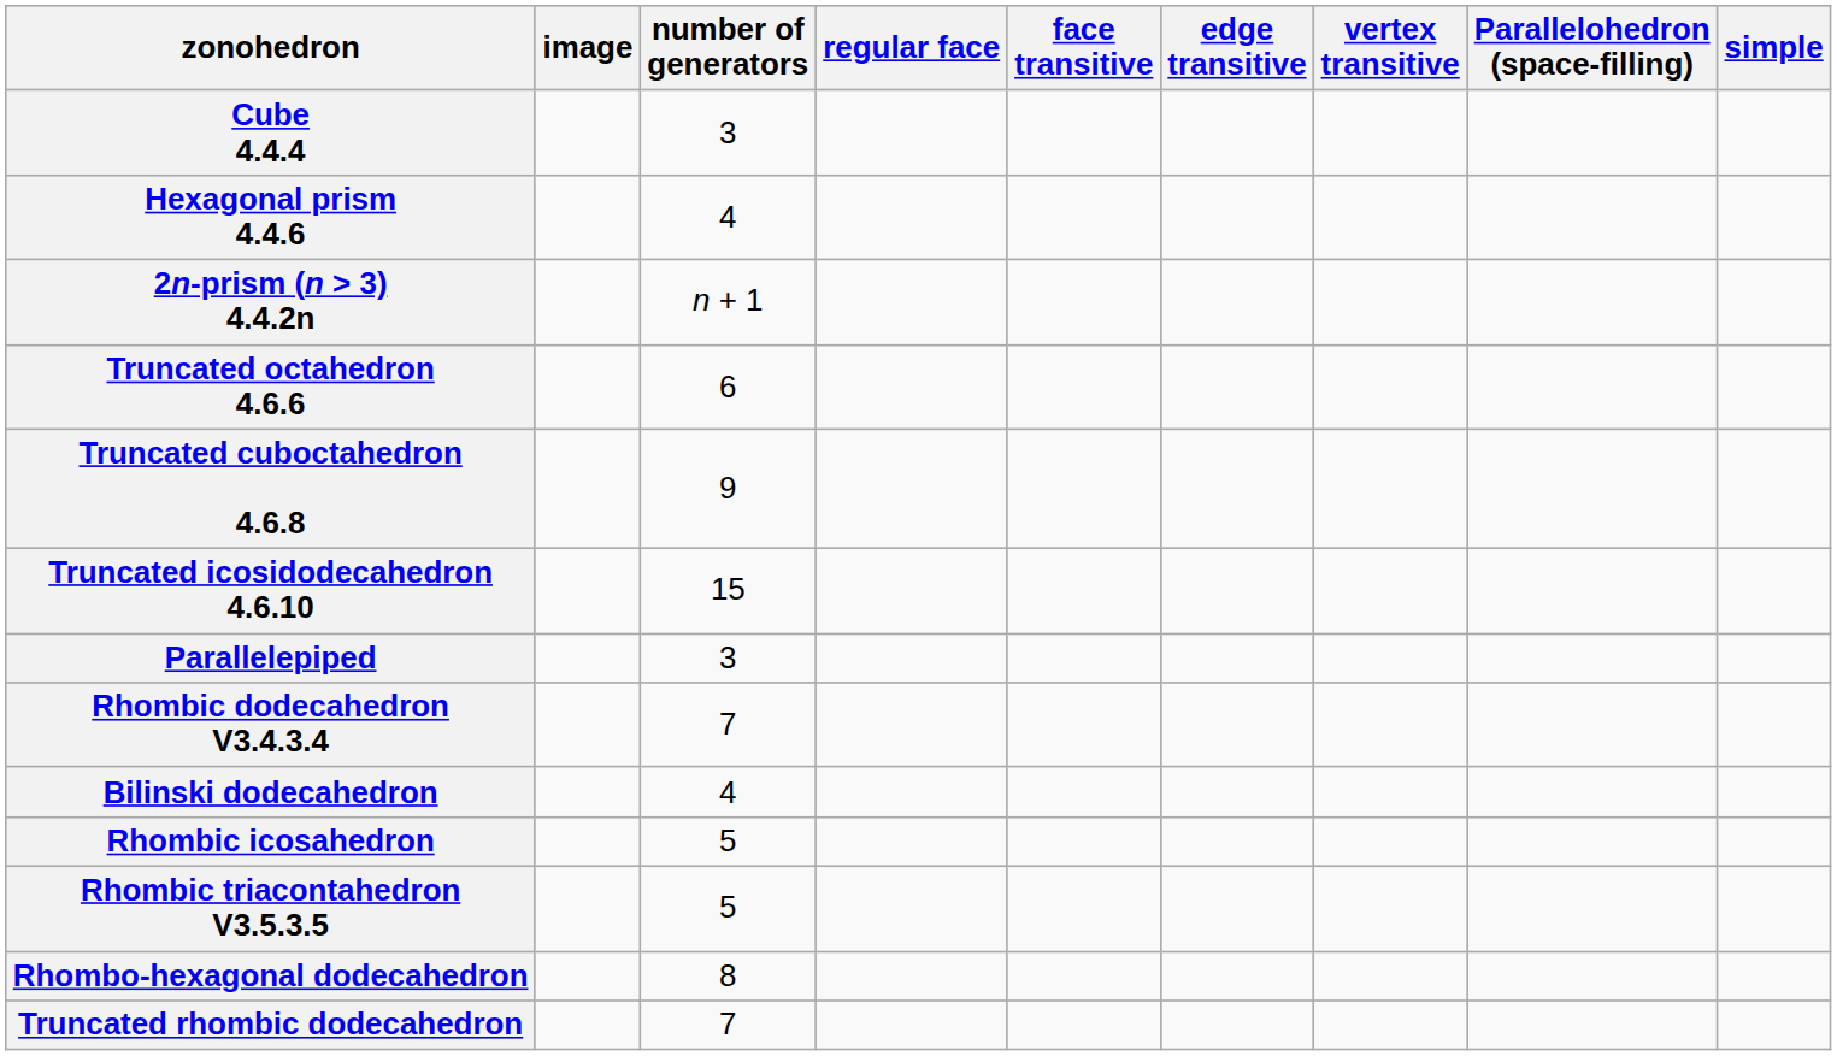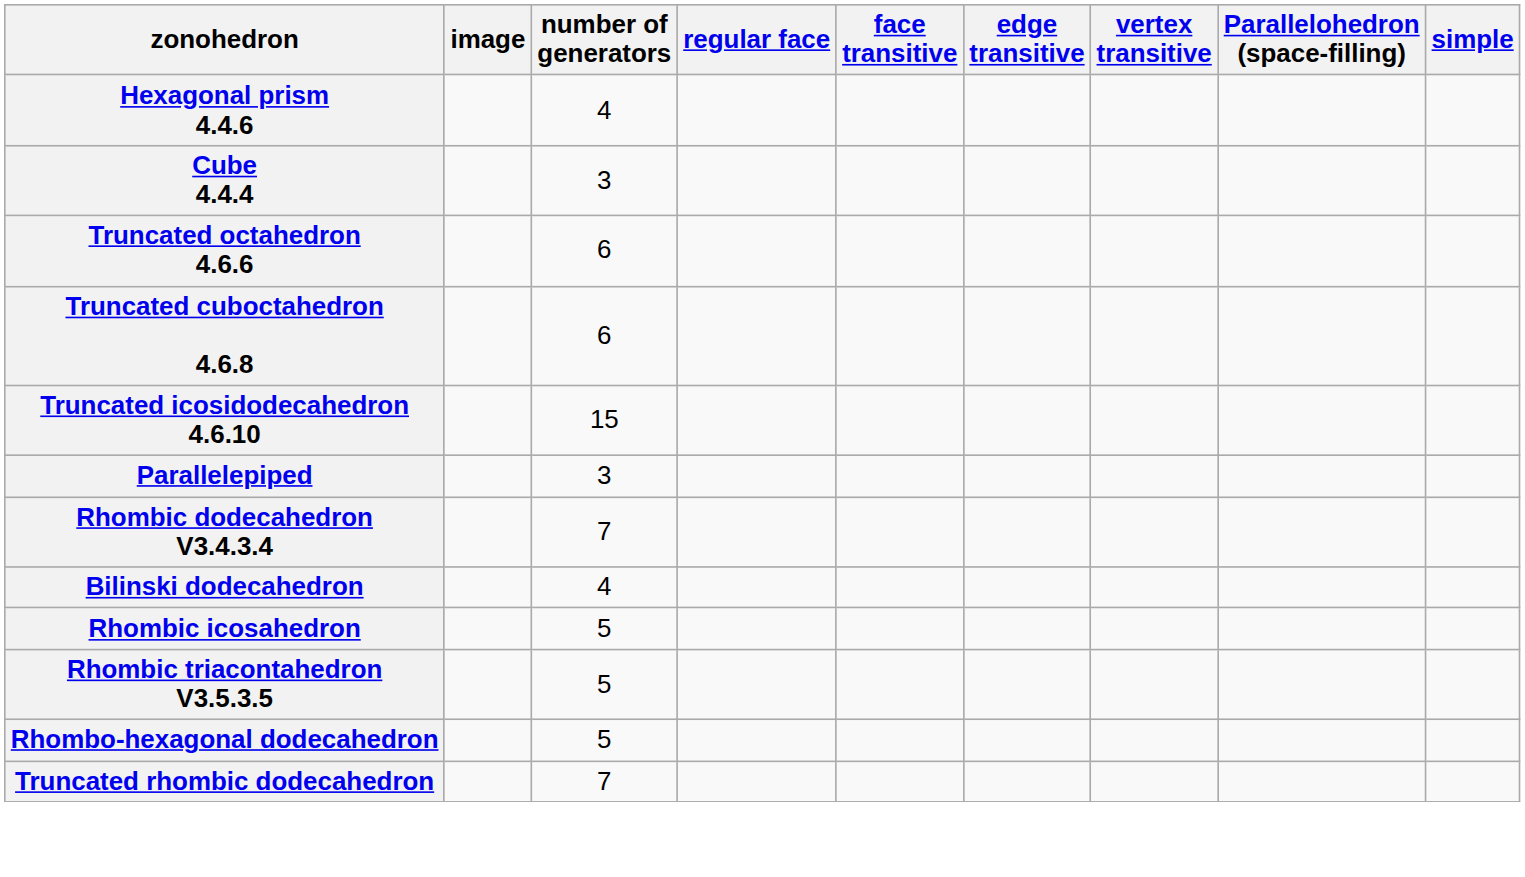rows swapped: Cube 4.4.4 <-> Hexagonal prism 4.4.6
- row: 2n-prism (n > 3) 4.4.2n | n + 1
Truncated cuboctahedron 4.6.8 | number of generators: 9 -> 6
Rhombo-hexagonal dodecahedron | number of generators: 8 -> 5
